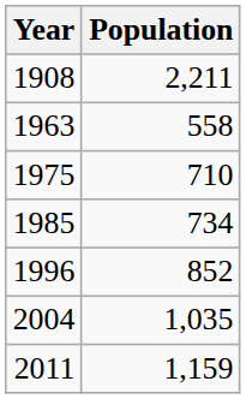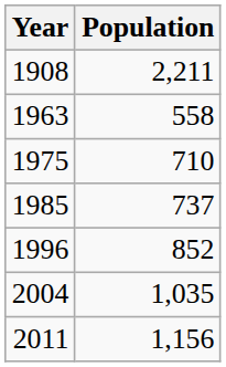1985 | Population: 734 -> 737
2011 | Population: 1,159 -> 1,156
